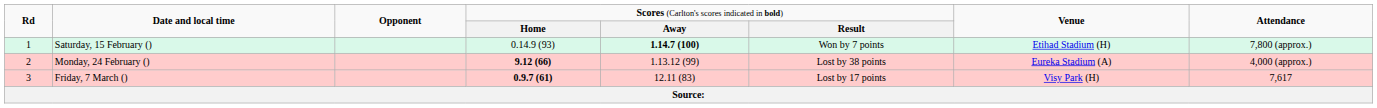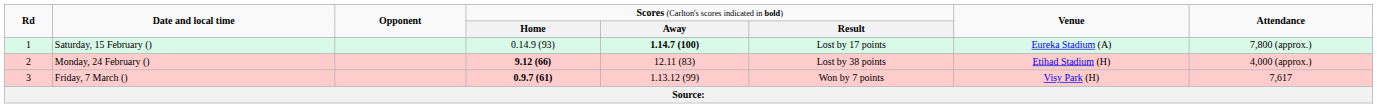Saturday, 15 February () | column 6: Won by 7 points -> Lost by 17 points
Saturday, 15 February () | column 7: Etihad Stadium (H) -> Eureka Stadium (A)
Monday, 24 February () | column 5: 1.13.12 (99) -> 12.11 (83)
Monday, 24 February () | column 7: Eureka Stadium (A) -> Etihad Stadium (H)
Friday, 7 March () | column 5: 12.11 (83) -> 1.13.12 (99)
Friday, 7 March () | column 6: Lost by 17 points -> Won by 7 points
